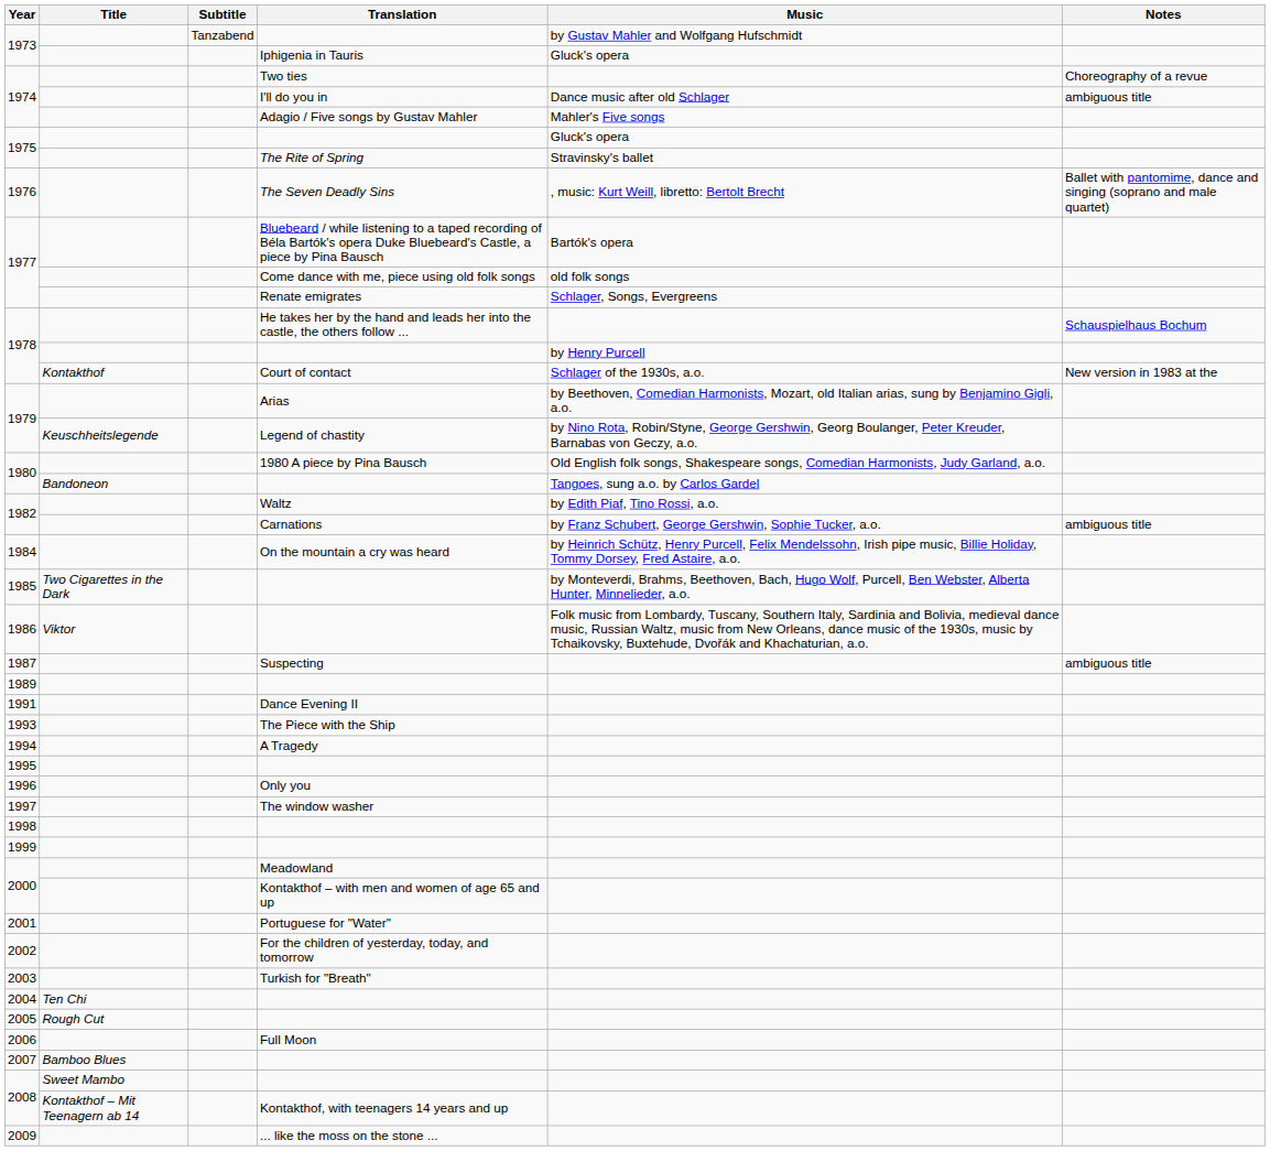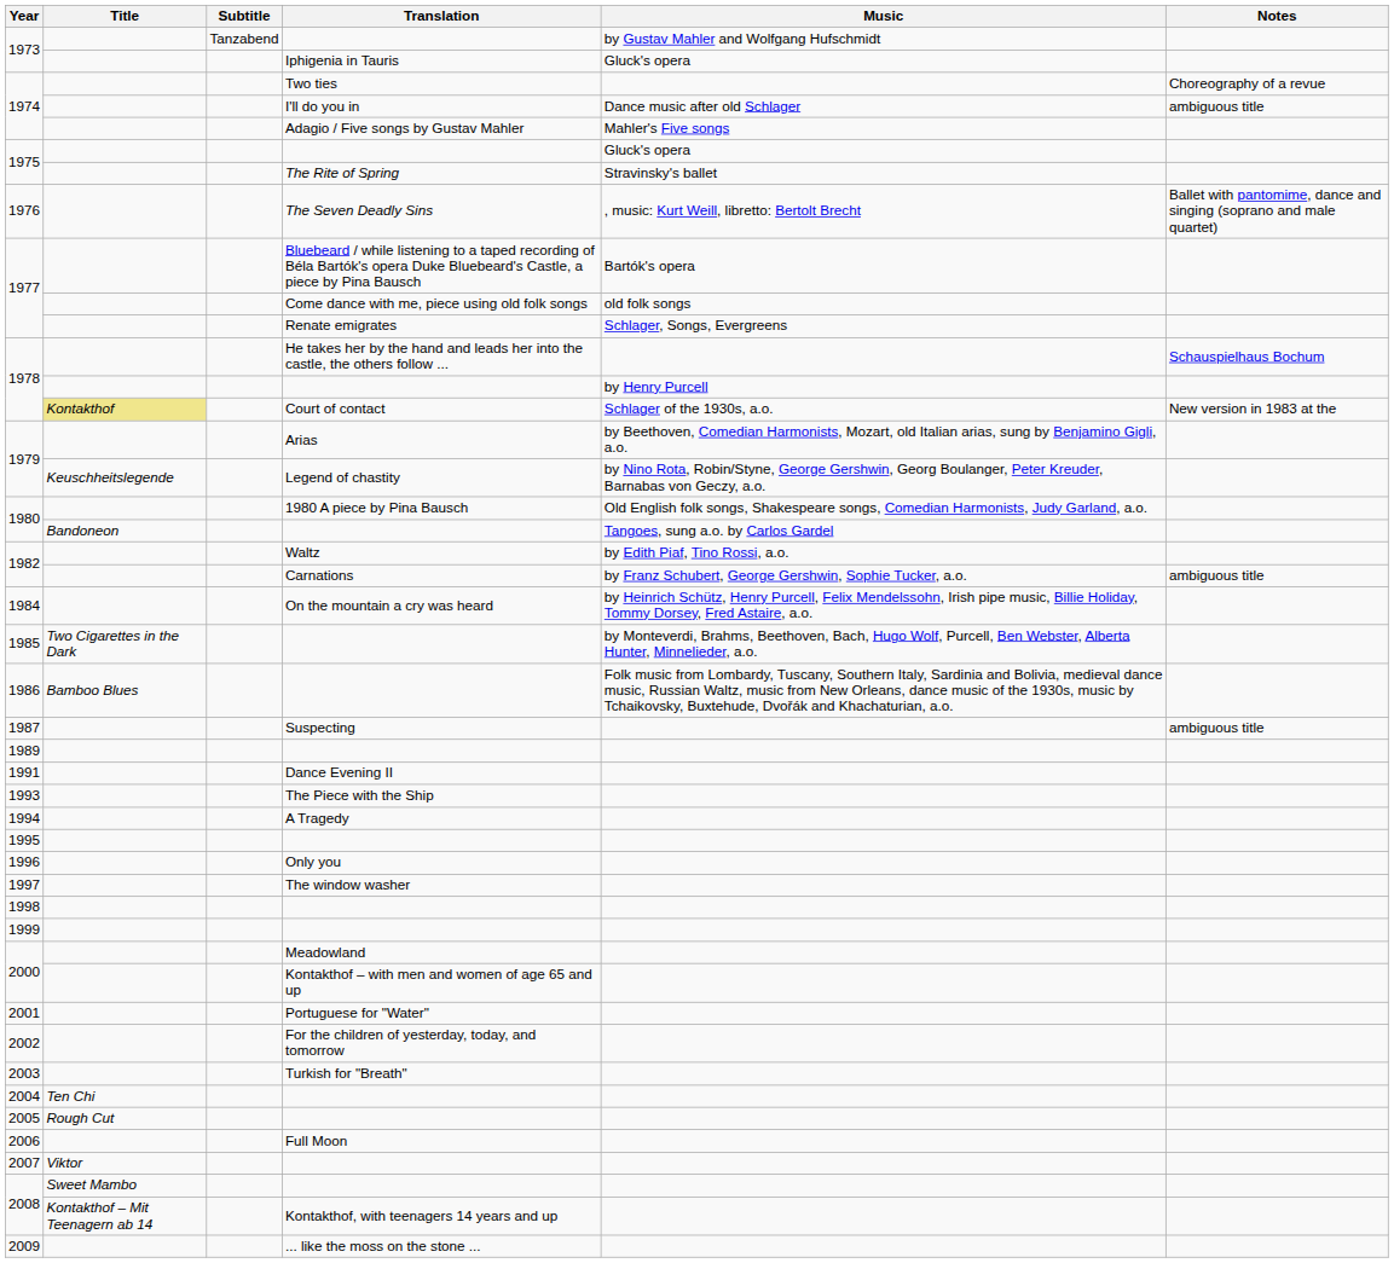1978 / Court of contact | Title: no background -> khaki background
1986 | Title: Viktor -> Bamboo Blues
2007 | Title: Bamboo Blues -> Viktor
